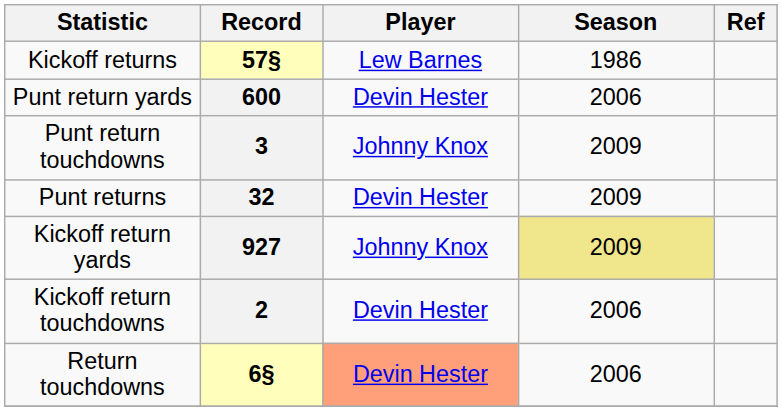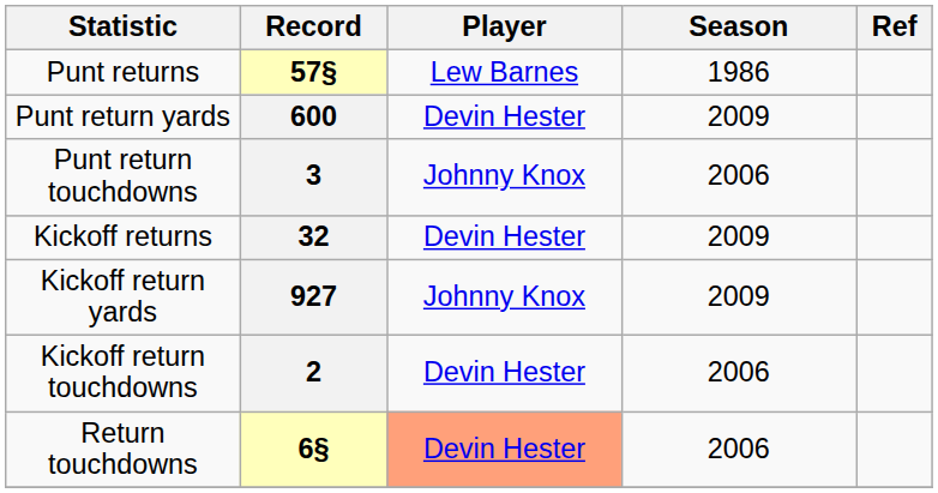57§ | Statistic: Kickoff returns -> Punt returns
600 | Season: 2006 -> 2009
3 | Season: 2009 -> 2006
32 | Statistic: Punt returns -> Kickoff returns
927 | Season: khaki background -> no background
